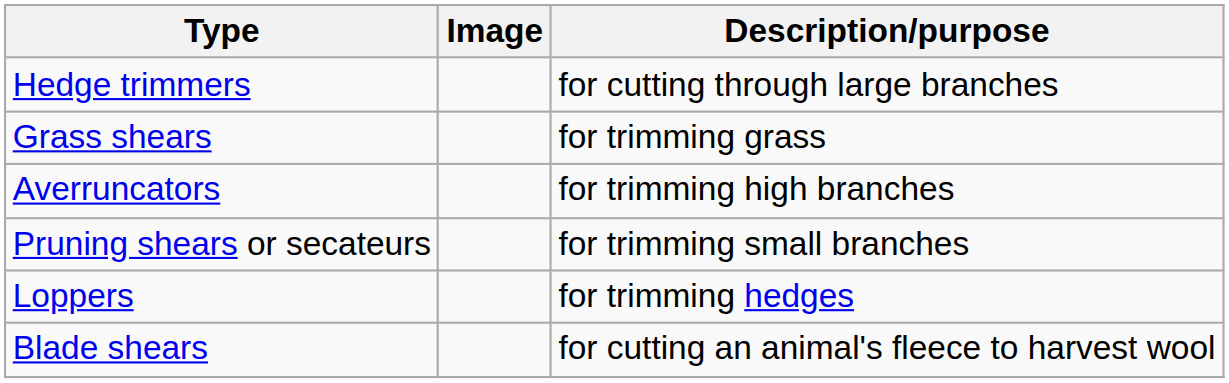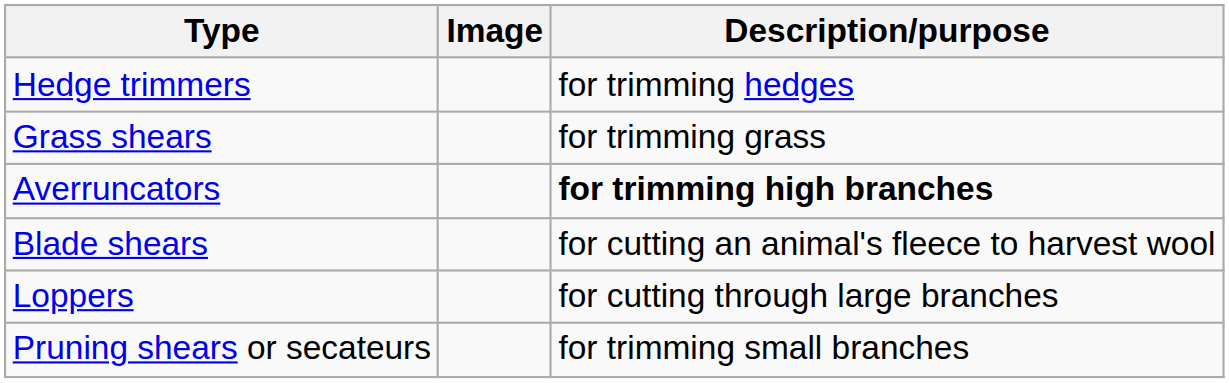Hedge trimmers | Description/purpose: for cutting through large branches -> for trimming hedges
Averruncators | Description/purpose: normal -> bold
rows swapped: Pruning shears or secateurs <-> Blade shears
Loppers | Description/purpose: for trimming hedges -> for cutting through large branches
